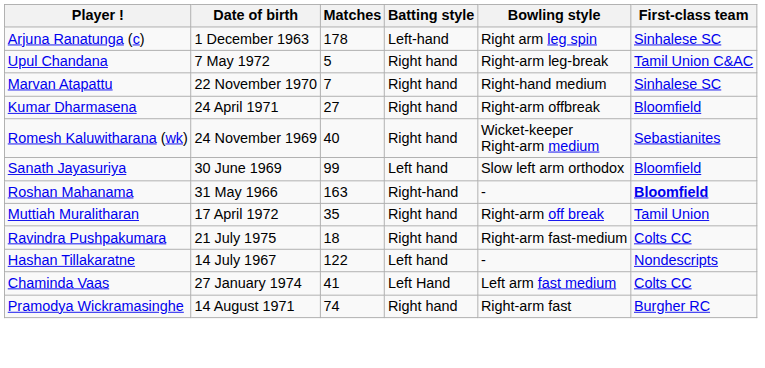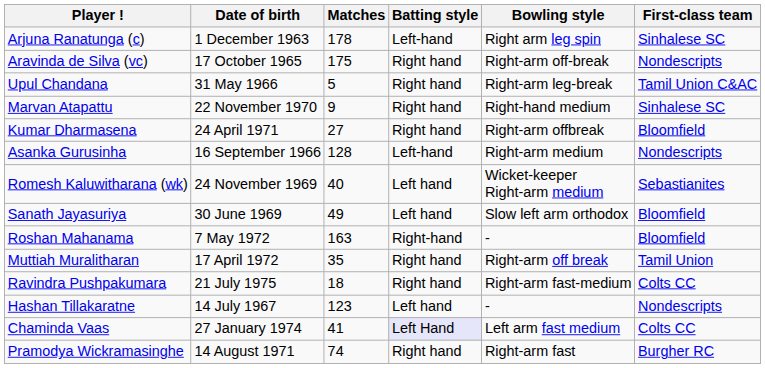+ row: Aravinda de Silva (vc) | 17 October 1965 | 175 | Right hand | Right-arm off-break | Nondescripts
Upul Chandana | Date of birth: 7 May 1972 -> 31 May 1966
Marvan Atapattu | Matches: 7 -> 9
+ row: Asanka Gurusinha | 16 September 1966 | 128 | Left-hand | Right-arm medium | Nondescripts
Romesh Kaluwitharana (wk) | Batting style: Right hand -> Left hand
Sanath Jayasuriya | Matches: 99 -> 49
Roshan Mahanama | Date of birth: 31 May 1966 -> 7 May 1972
Roshan Mahanama | First-class team: bold -> normal
Hashan Tillakaratne | Matches: 122 -> 123
Chaminda Vaas | Batting style: no background -> lavender background
